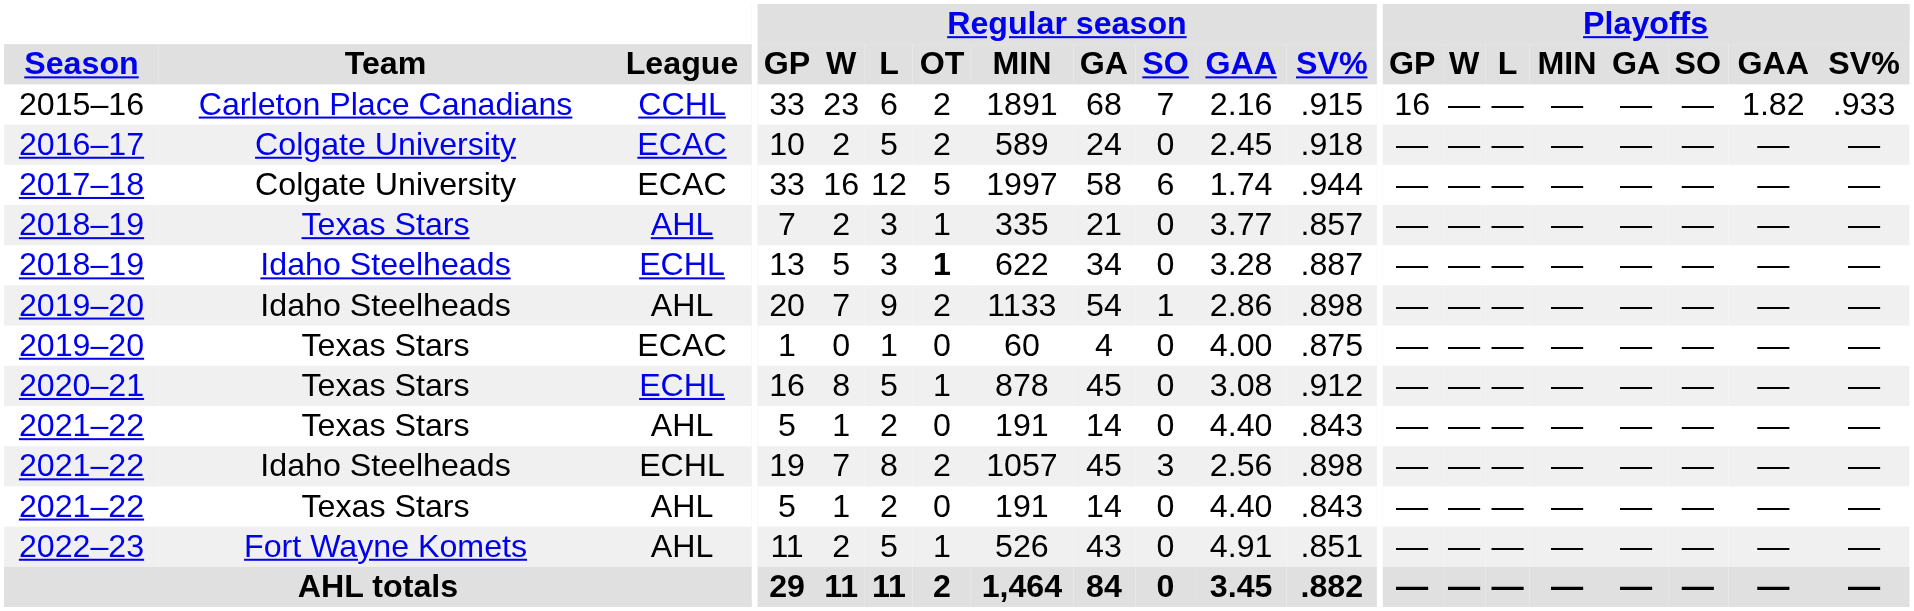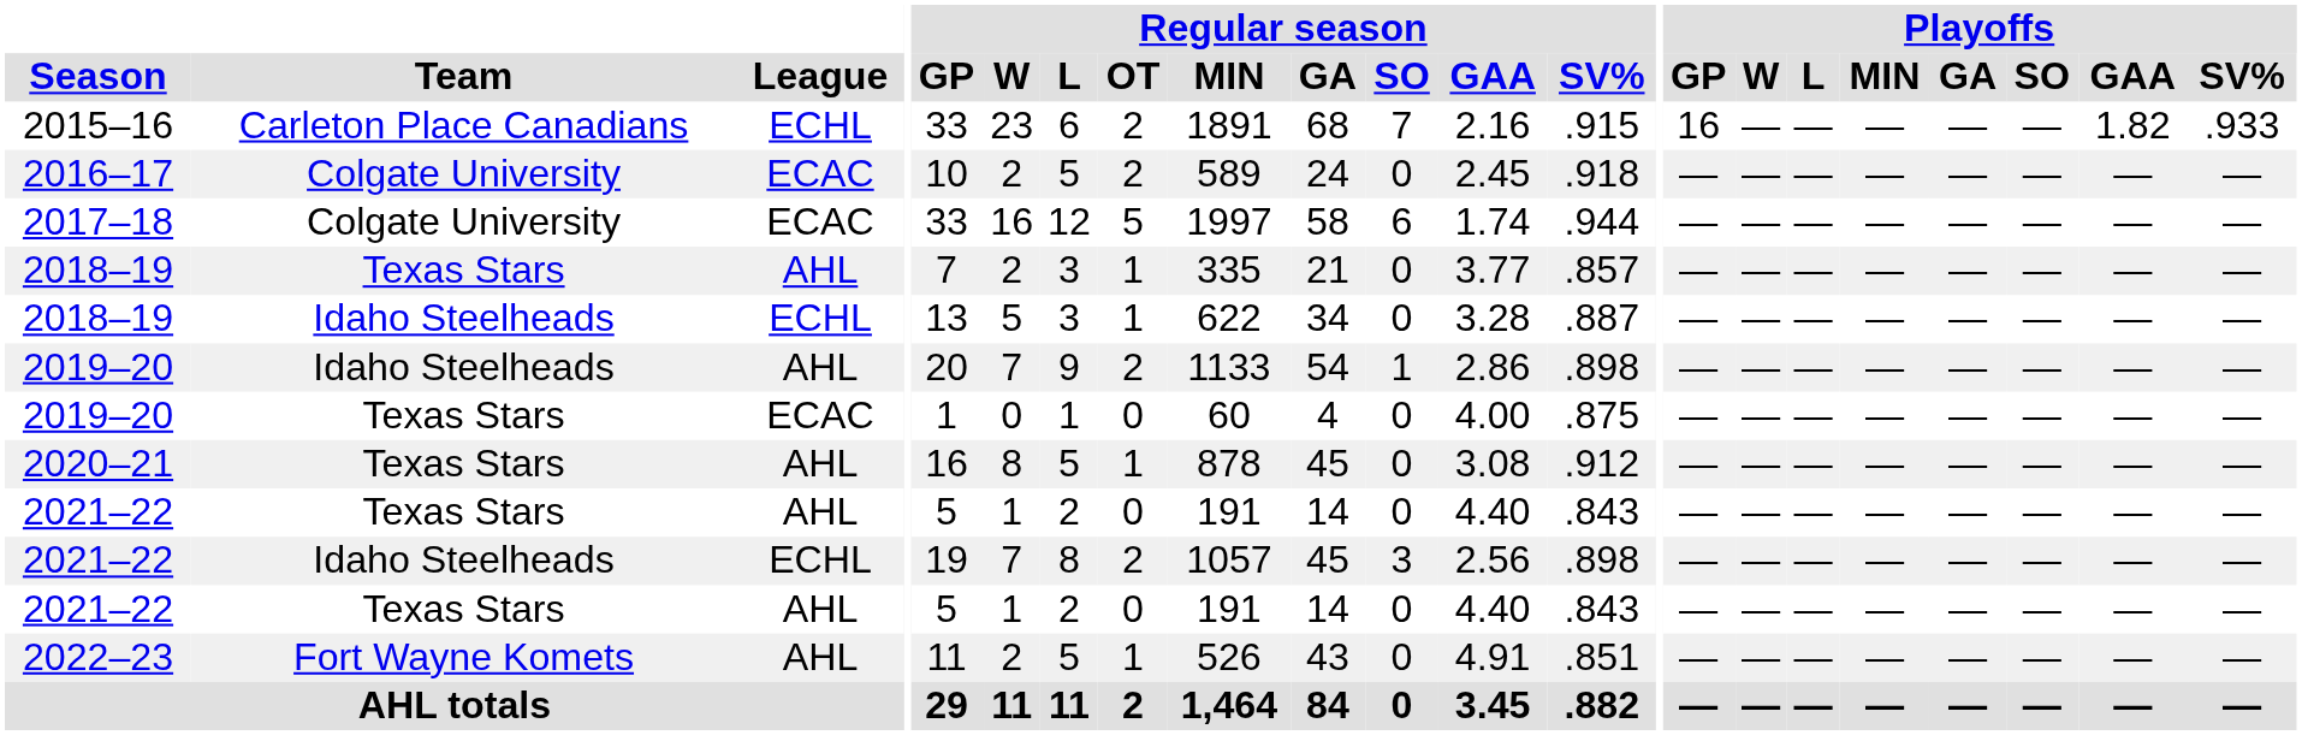2015–16 | League: CCHL -> ECHL
2018–19 / Idaho Steelheads | Regular season / OT: bold -> normal
2020–21 | League: ECHL -> AHL
